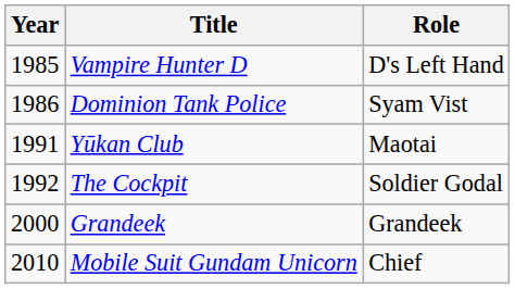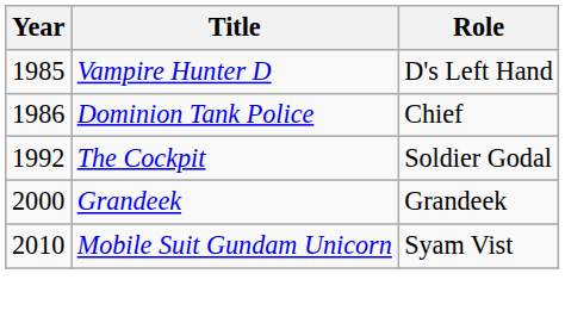Dominion Tank Police | Role: Syam Vist -> Chief
- row: 1991 | Yūkan Club | Maotai
Mobile Suit Gundam Unicorn | Role: Chief -> Syam Vist
